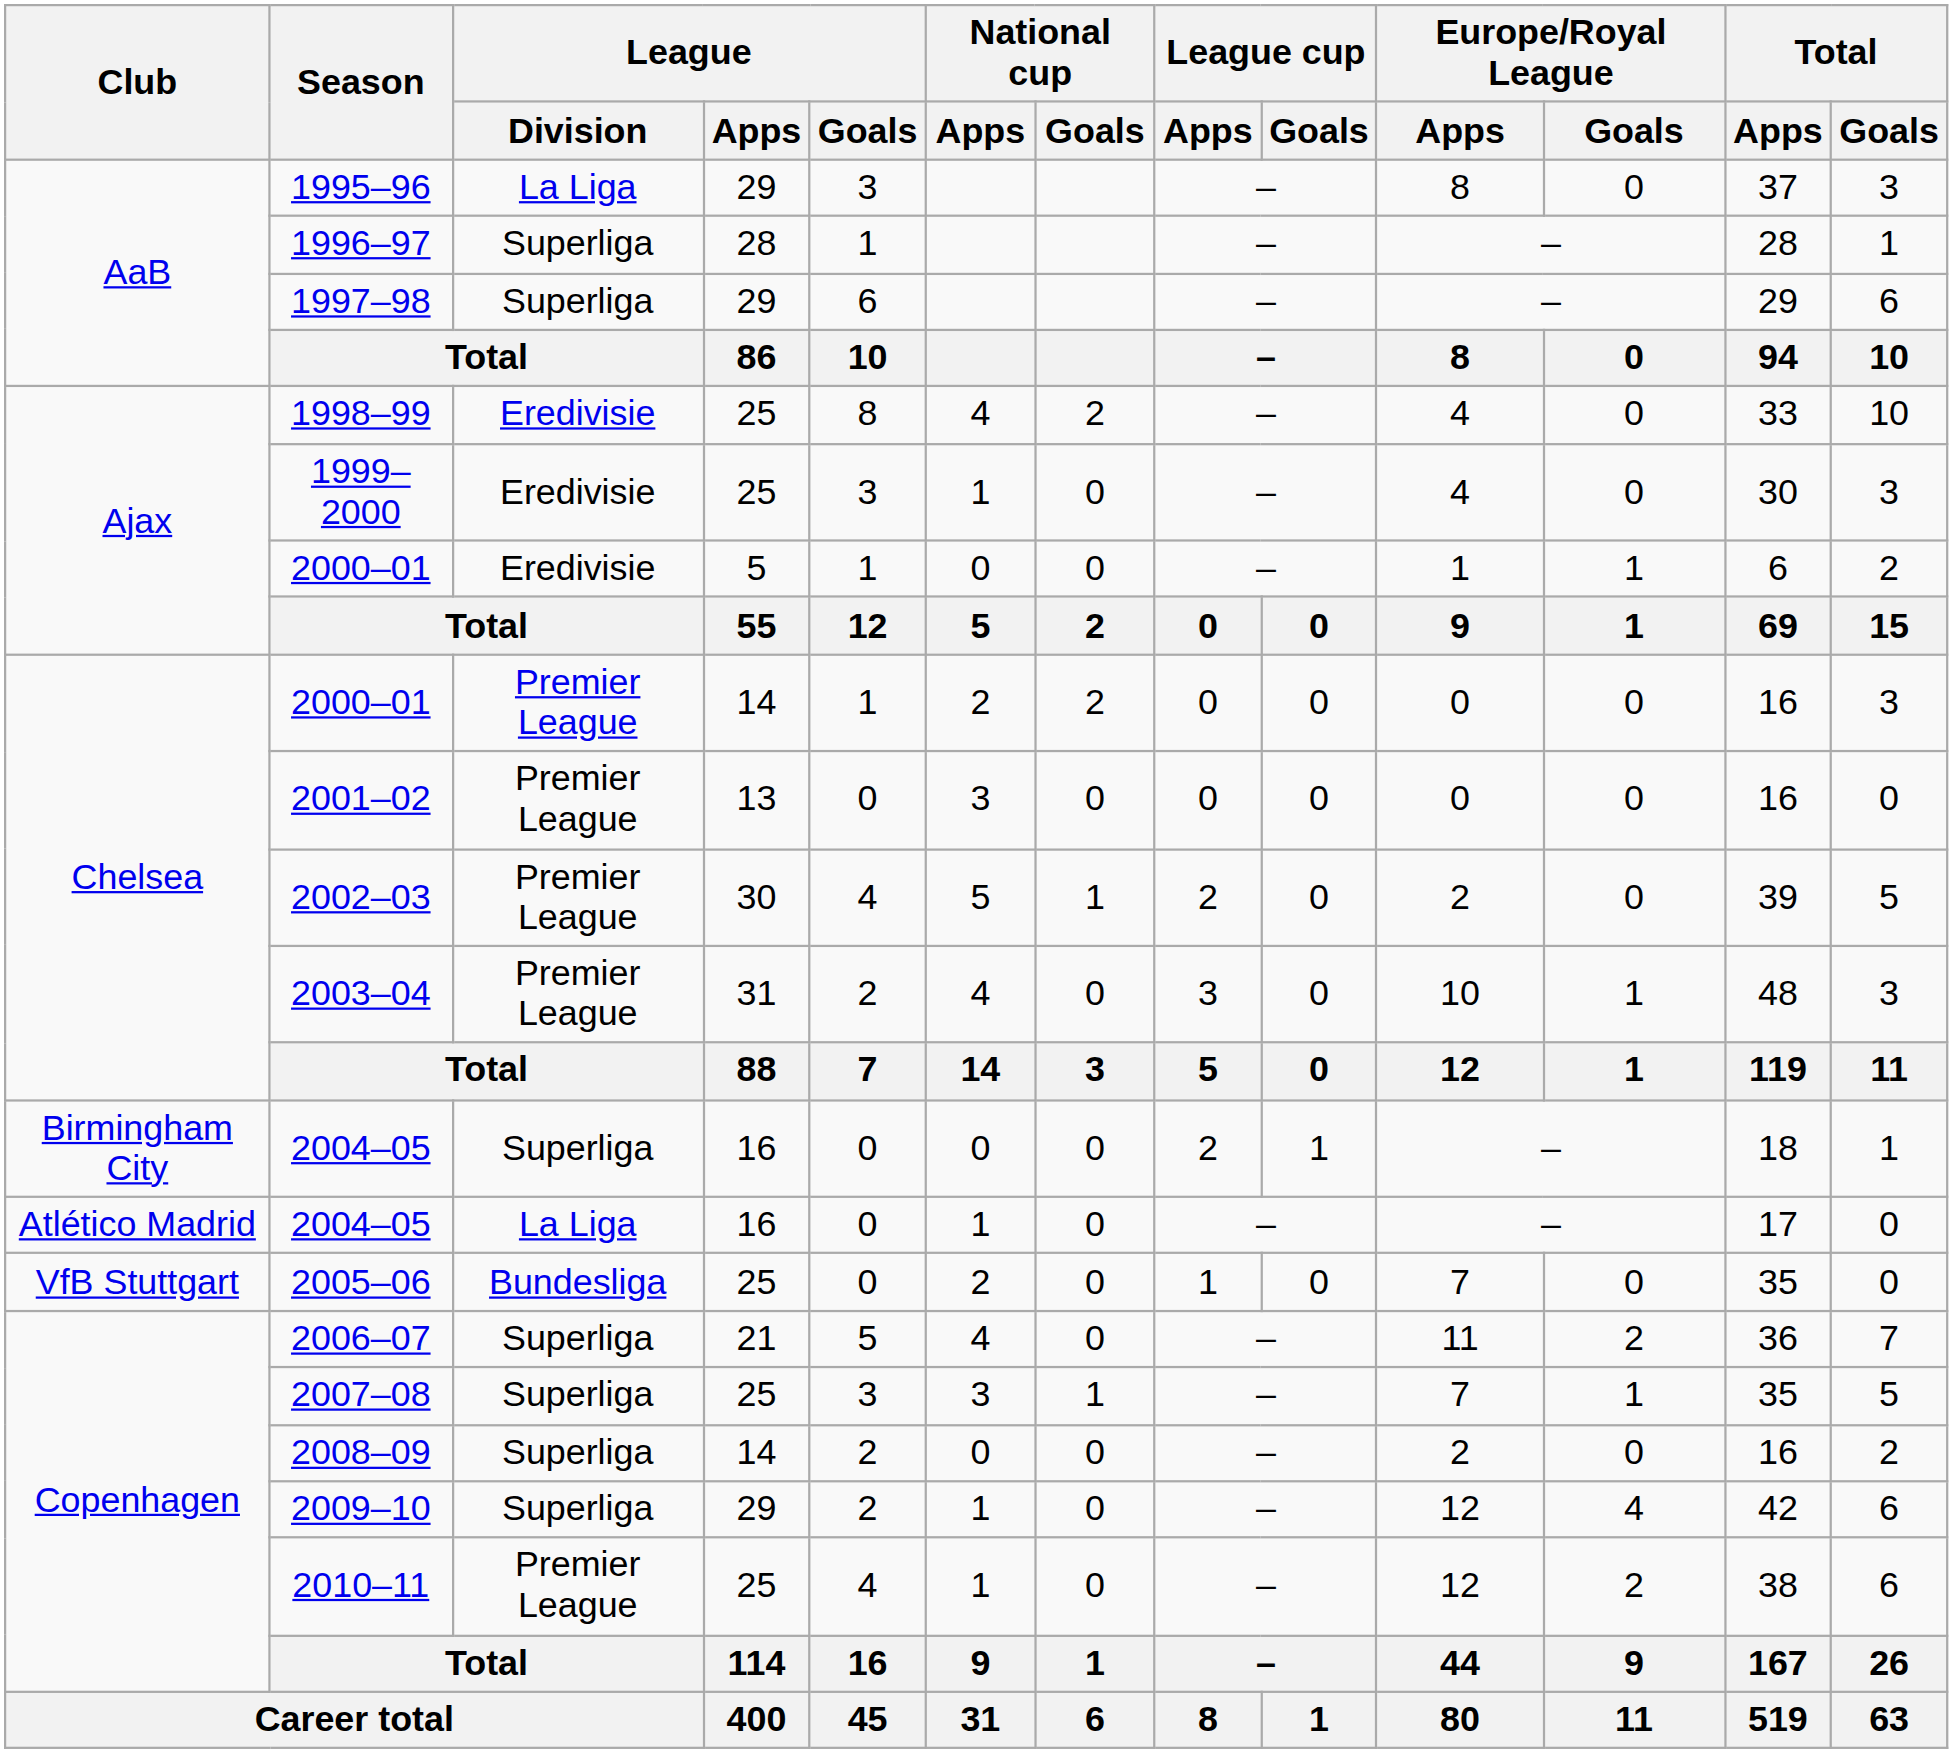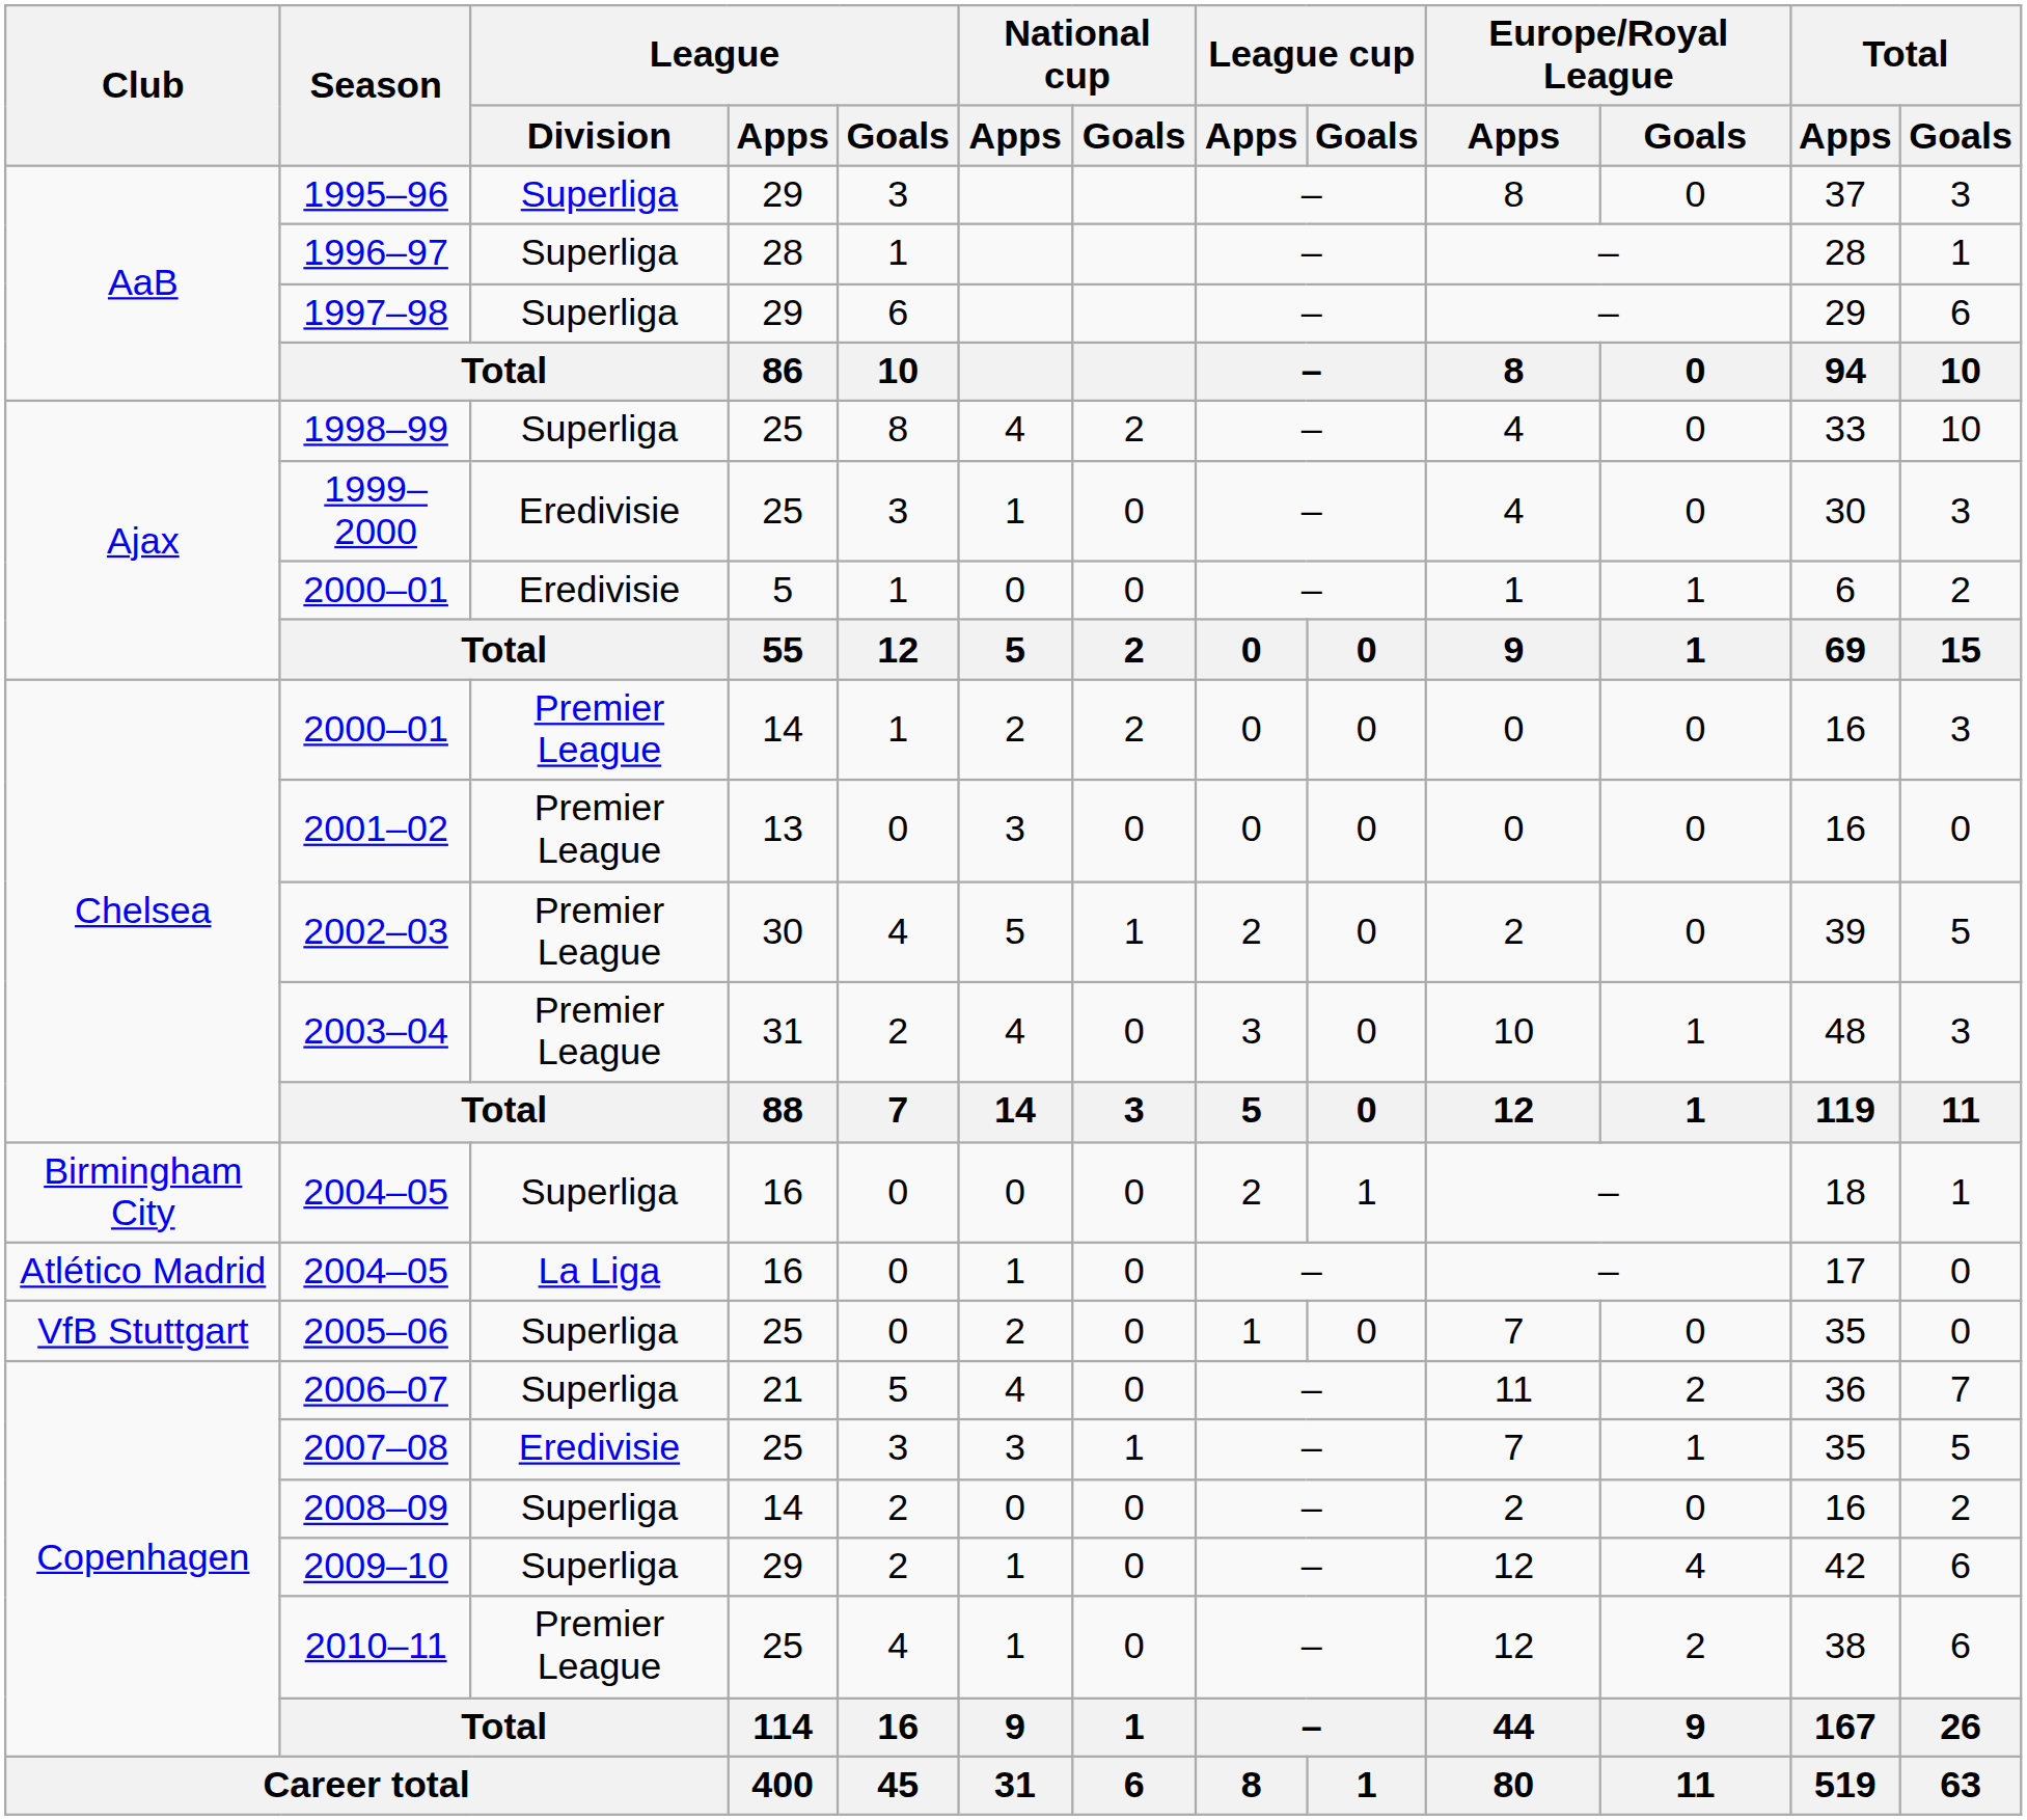1995–96 | League / Division: La Liga -> Superliga
1998–99 | League / Division: Eredivisie -> Superliga
2005–06 | League / Division: Bundesliga -> Superliga
2007–08 | League / Division: Superliga -> Eredivisie
